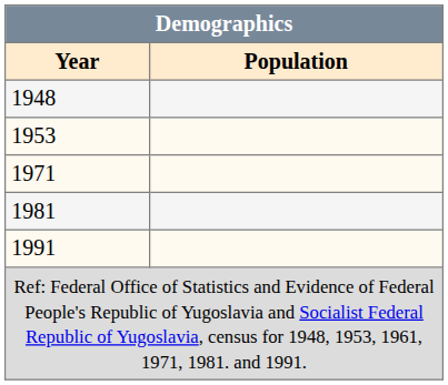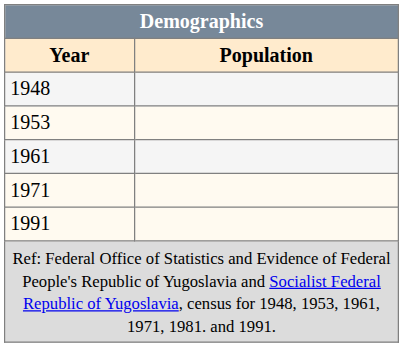+ row: 1961
- row: 1981
